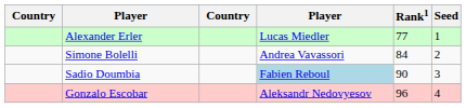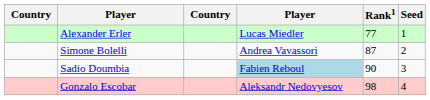Simone Bolelli | Rank1: 84 -> 87
Gonzalo Escobar | Rank1: 96 -> 98
